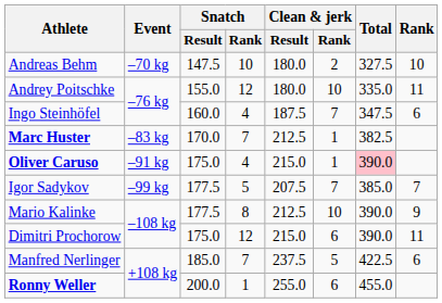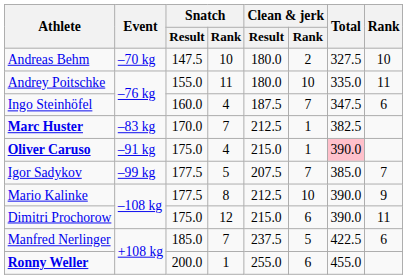Andrey Poitschke | Snatch / Rank: 12 -> 11
